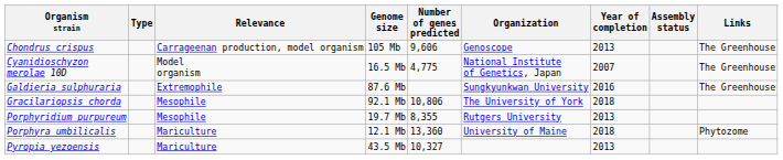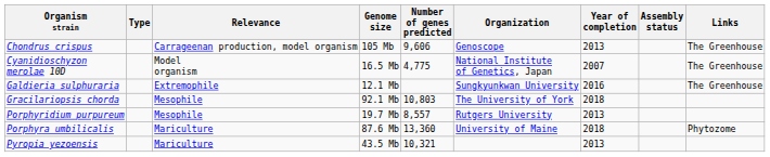Galdieria sulphuraria | Genome size: 87.6 Mb -> 12.1 Mb
Gracilariopsis chorda | Number of genes predicted: 10,806 -> 10,803
Porphyridium purpureum | Number of genes predicted: 8,355 -> 8,557
Porphyra umbilicalis | Genome size: 12.1 Mb -> 87.6 Mb
Pyropia yezoensis | Number of genes predicted: 10,327 -> 10,321
